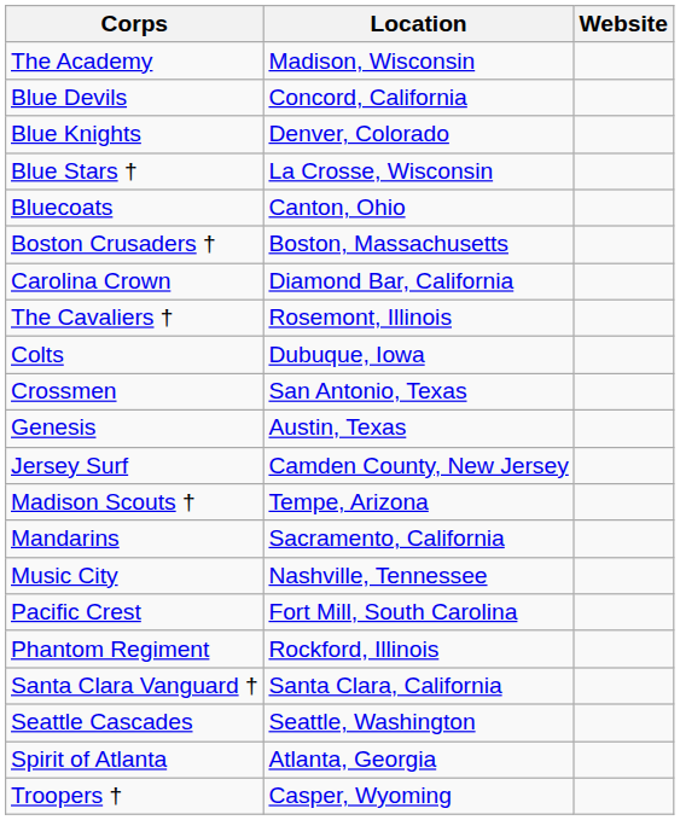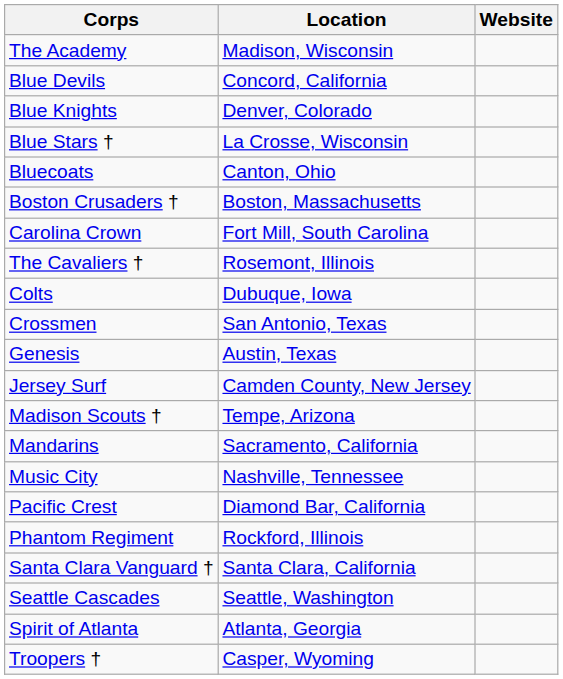Carolina Crown | Location: Diamond Bar, California -> Fort Mill, South Carolina
Pacific Crest | Location: Fort Mill, South Carolina -> Diamond Bar, California
